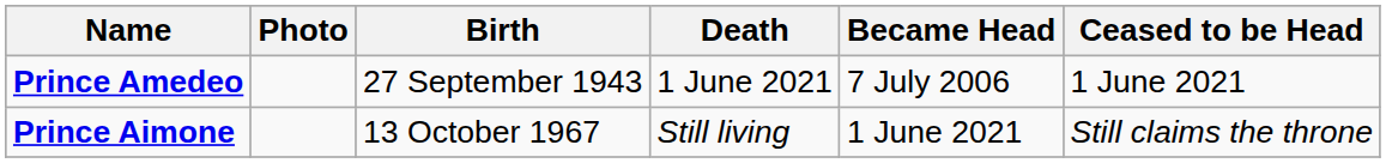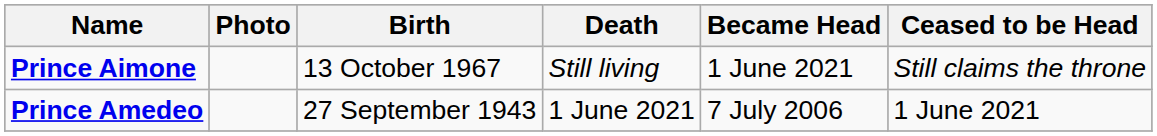rows swapped: Prince Amedeo <-> Prince Aimone
